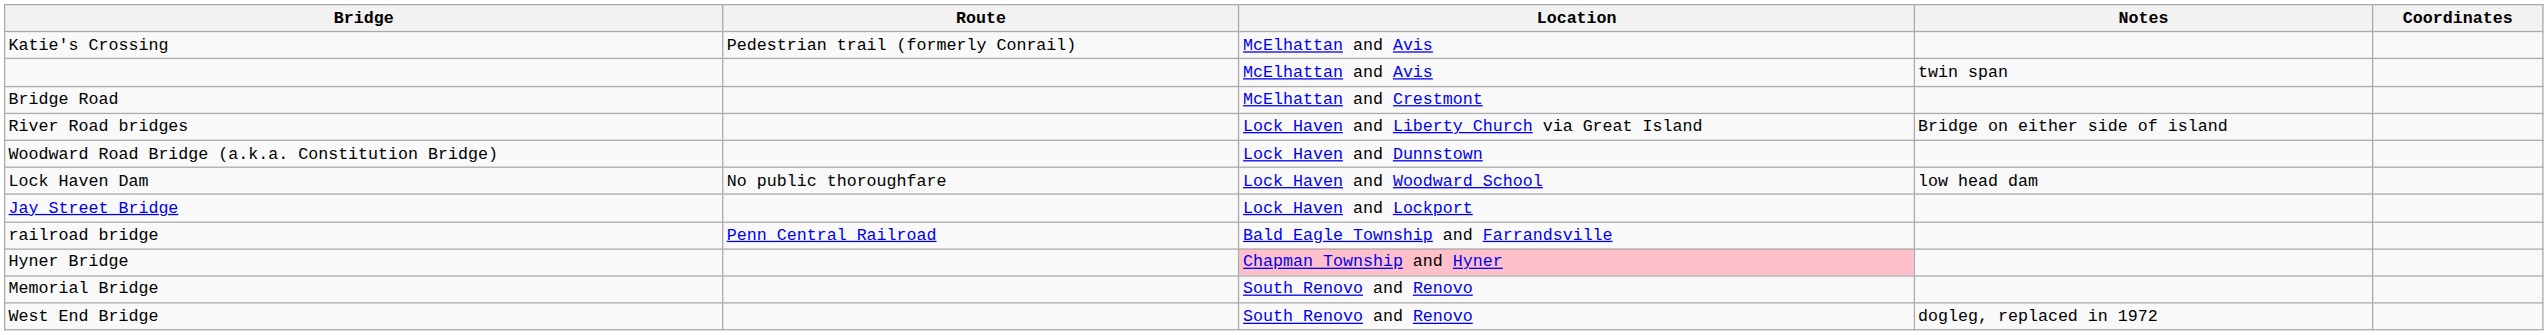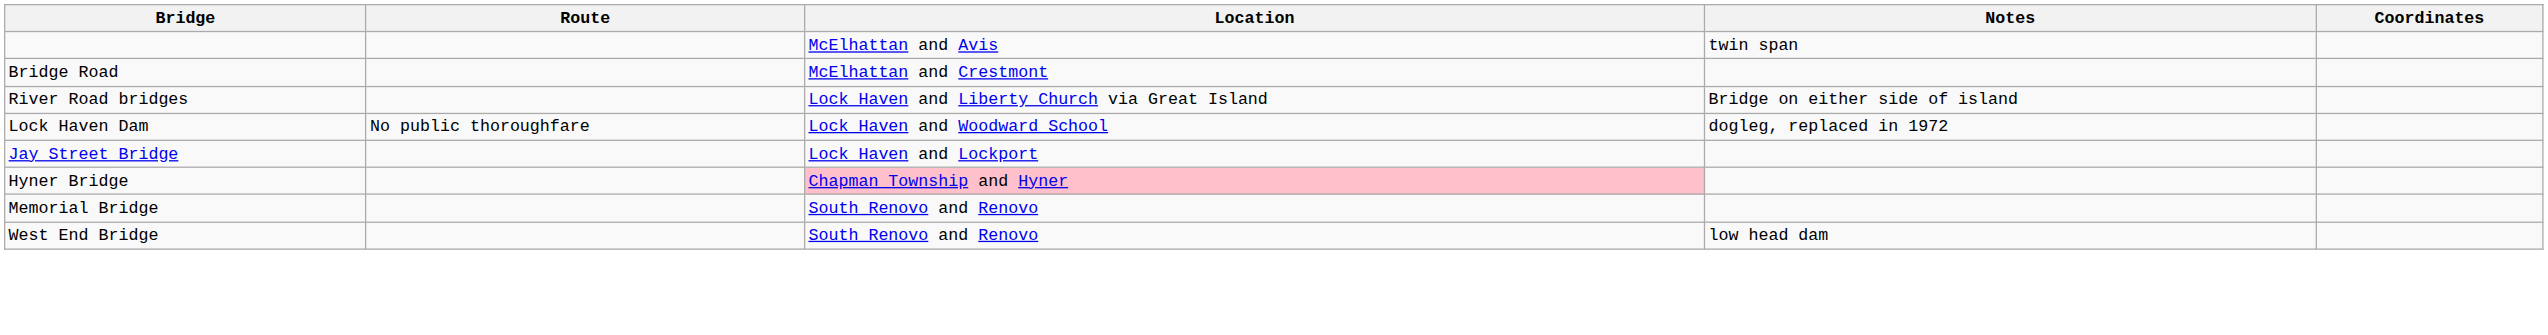- row: Katie's Crossing | Pedestrian trail (formerly Conrail) | McElhattan and Avis
- row: Woodward Road Bridge (a.k.a. Constitution Bridge) | Lock Haven and Dunnstown
Lock Haven Dam | Notes: low head dam -> dogleg, replaced in 1972
- row: railroad bridge | Penn Central Railroad | Bald Eagle Township and Farrandsville
West End Bridge | Notes: dogleg, replaced in 1972 -> low head dam
